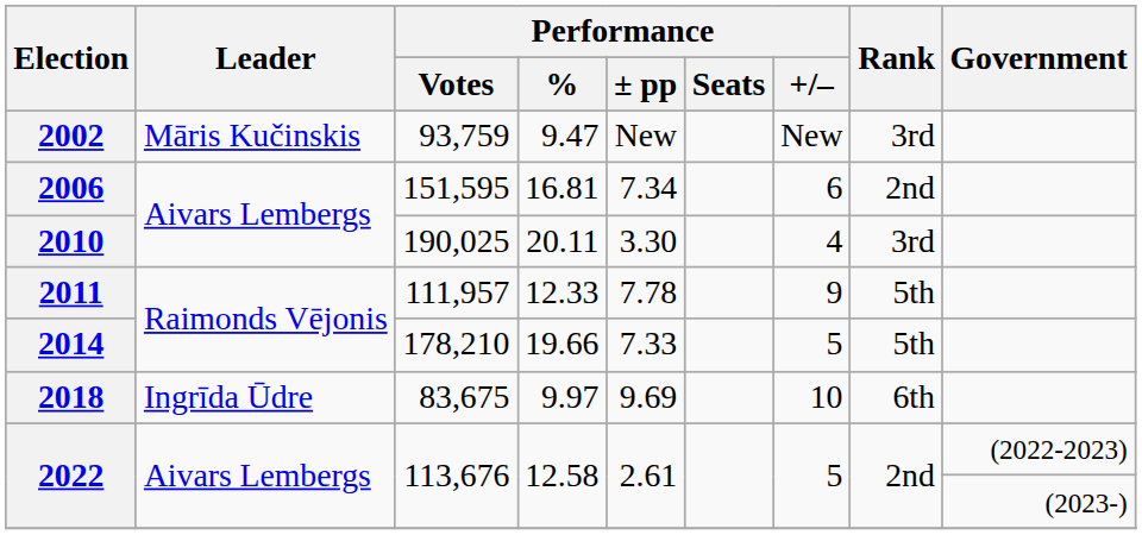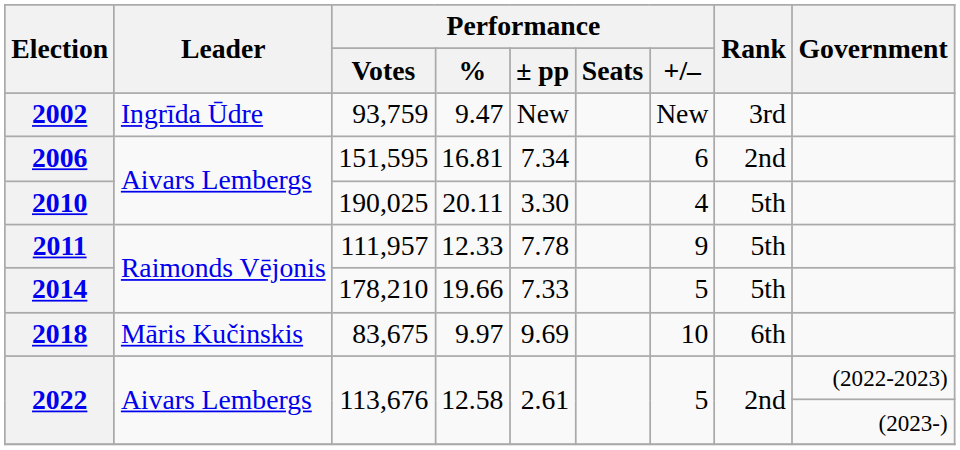2002 | Leader: Māris Kučinskis -> Ingrīda Ūdre
2010 | Rank: 3rd -> 5th
2018 | Leader: Ingrīda Ūdre -> Māris Kučinskis
